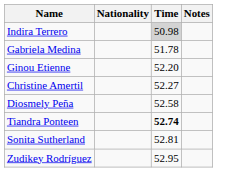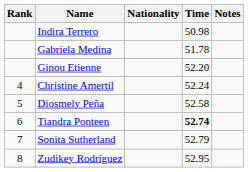+ column: Rank | 4 | 5 | 6 | 7 | 8
Indira Terrero | Time: lightgrey background -> no background
Christine Amertil | Time: 52.27 -> 52.24
Sonita Sutherland | Time: 52.81 -> 52.79
